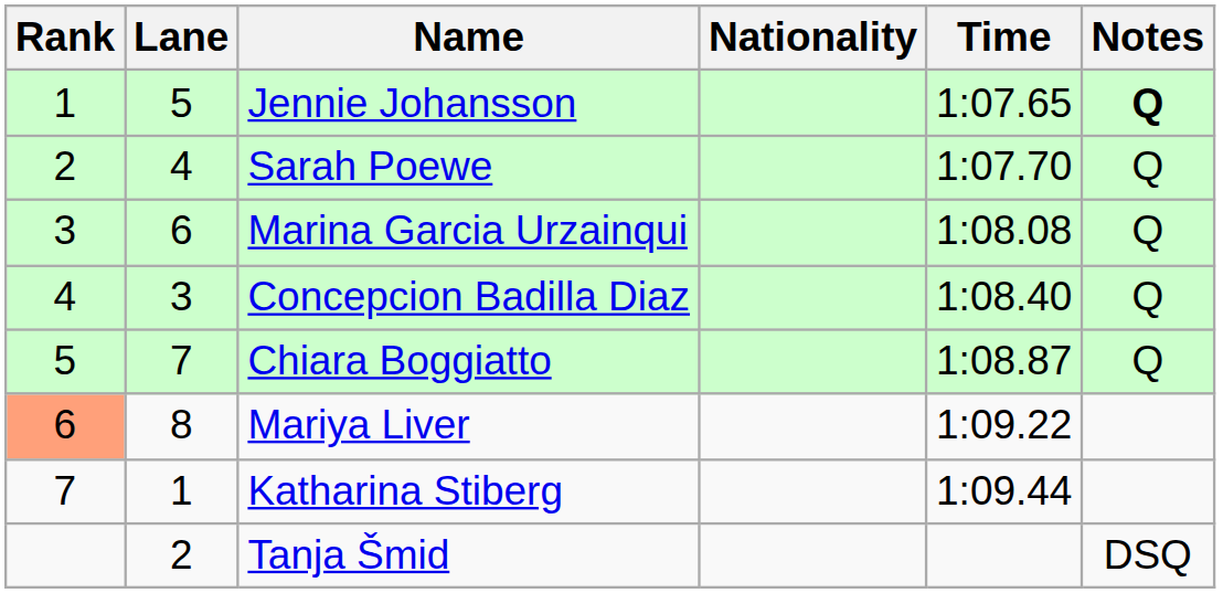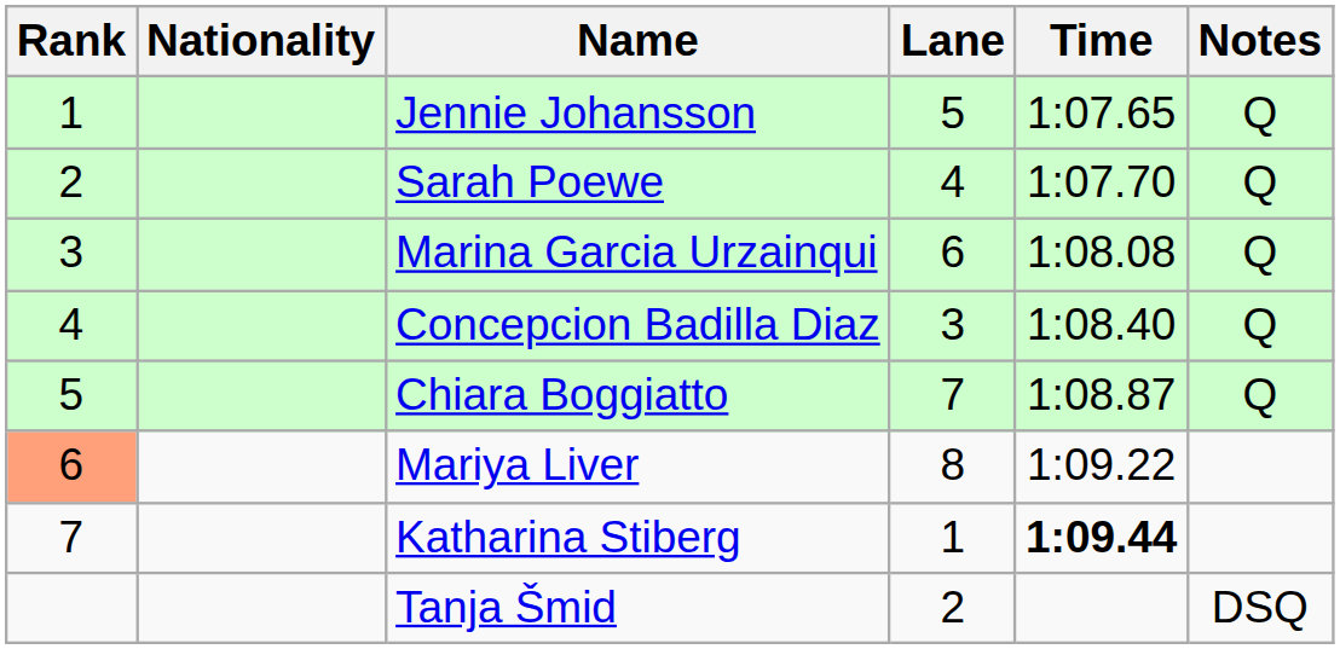columns swapped: Lane <-> Nationality
Jennie Johansson | Notes: bold -> normal
Katharina Stiberg | Time: normal -> bold
